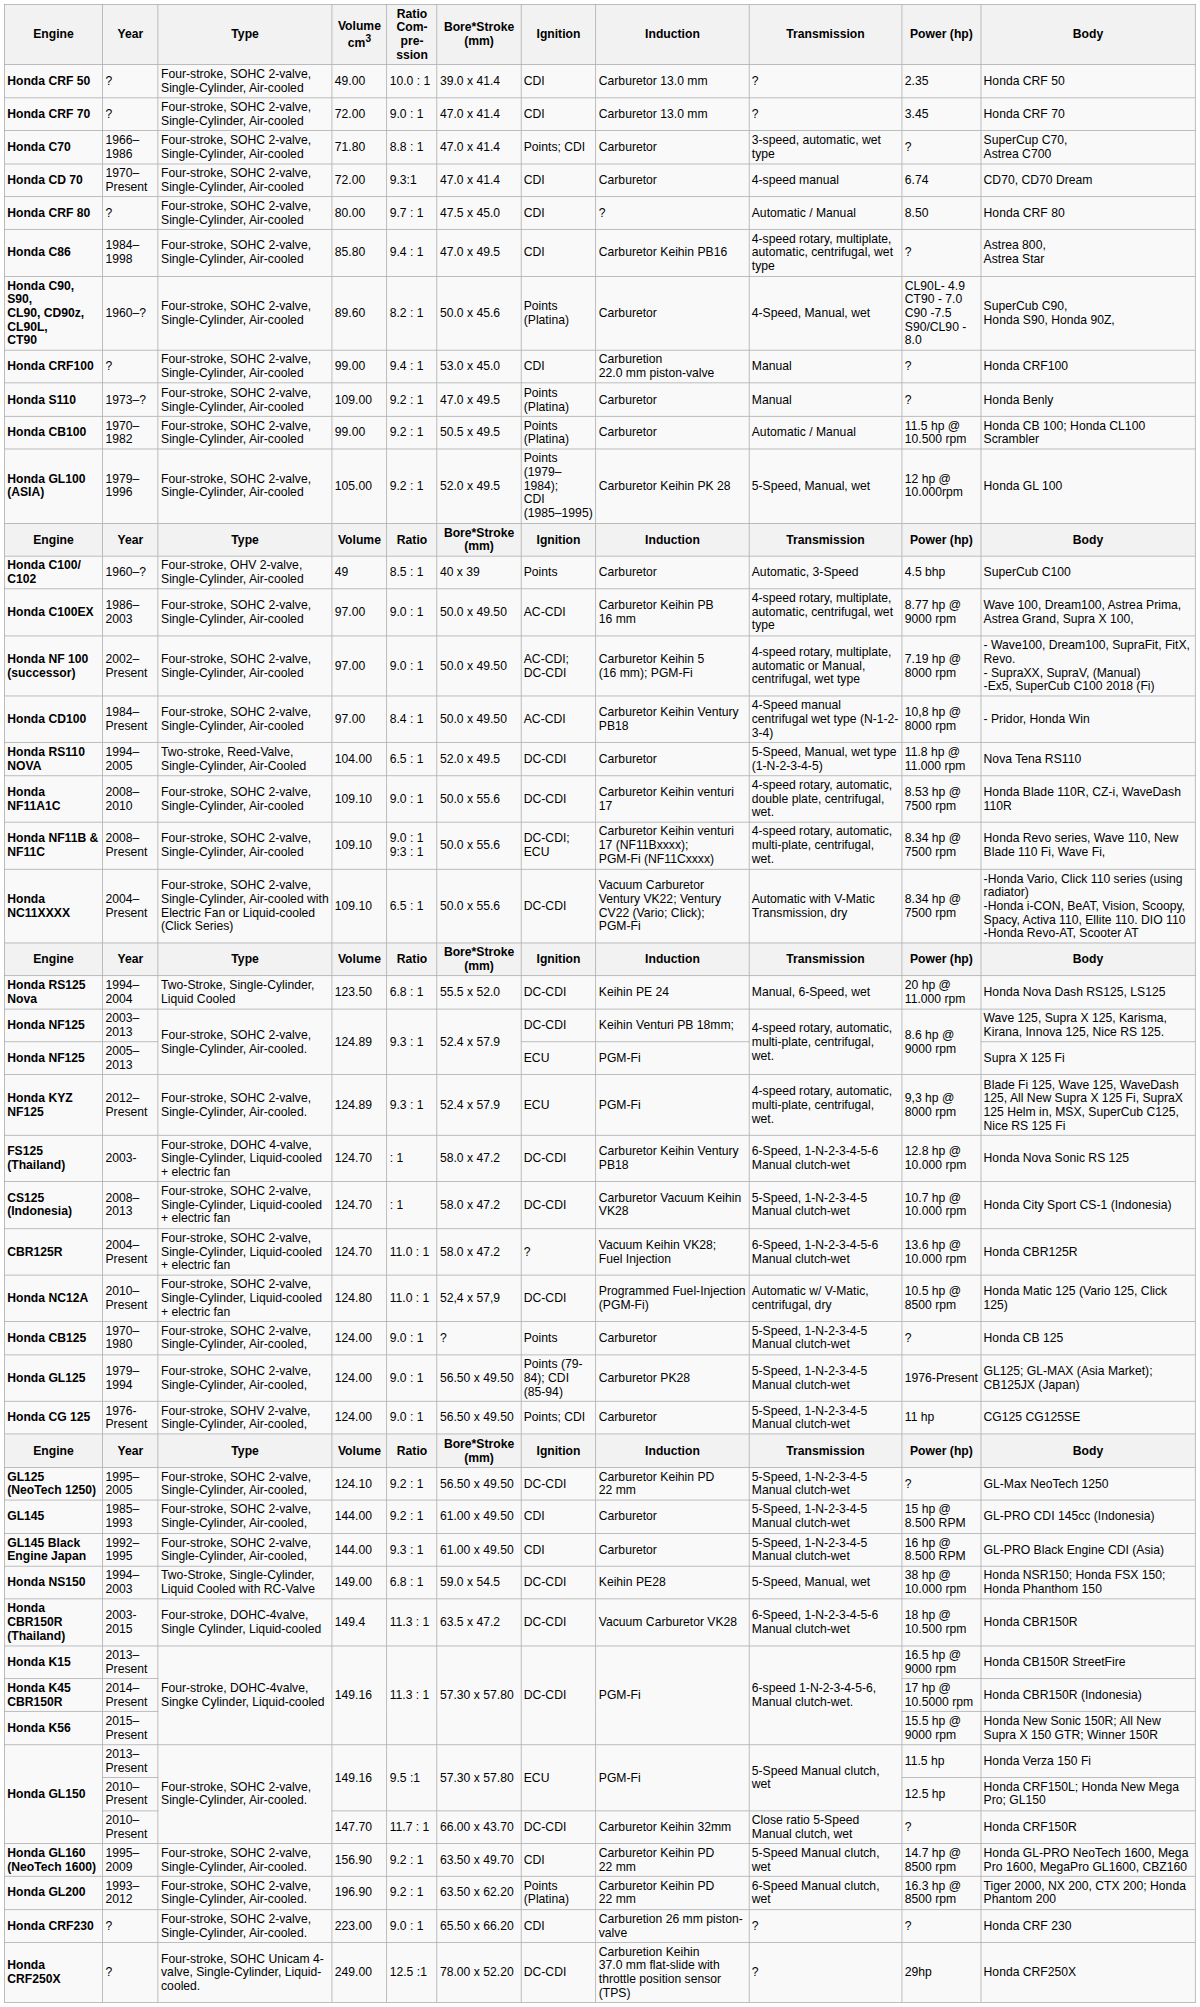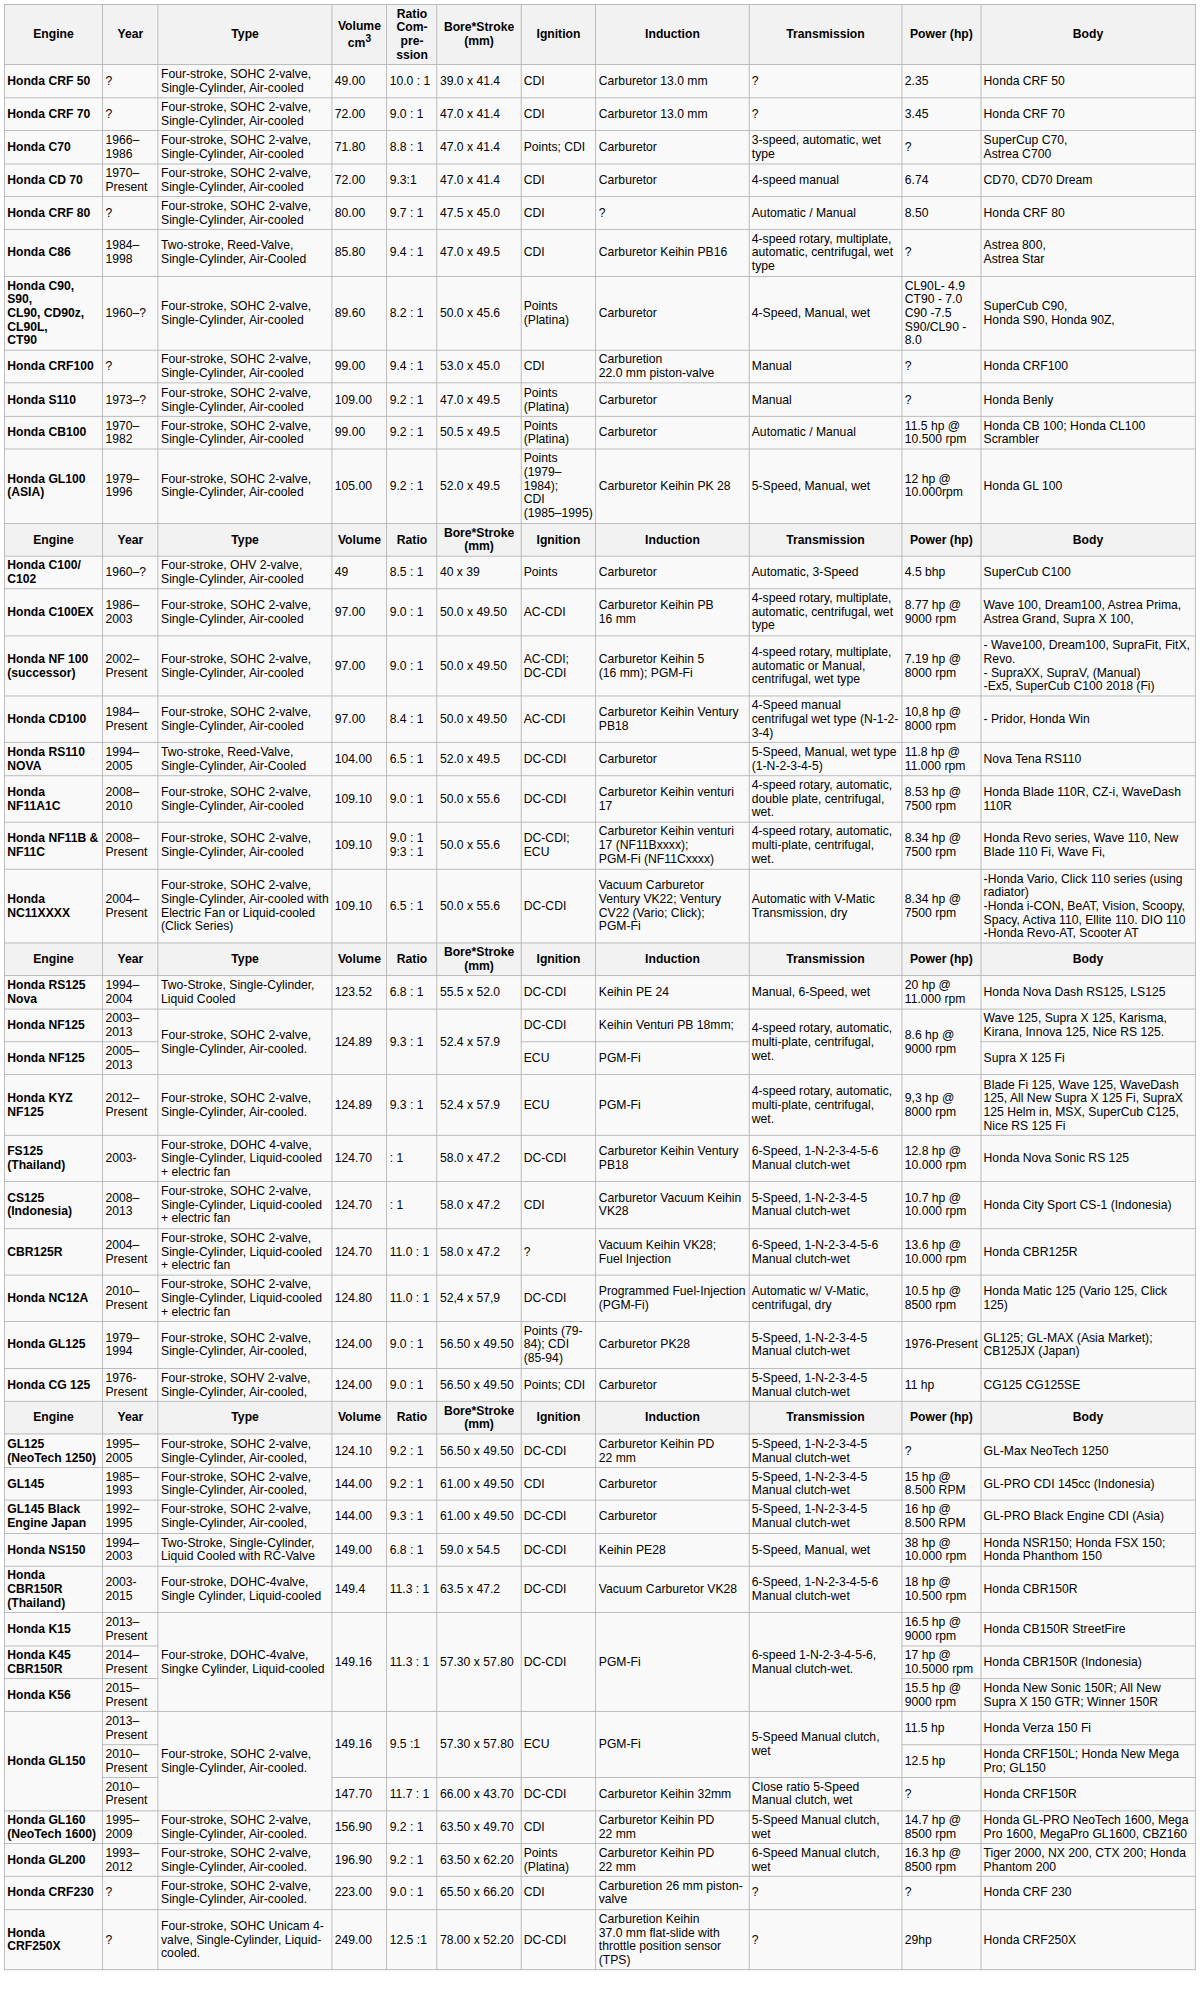Honda C86 | Type: Four-stroke, SOHC 2-valve, Single-Cylinder, Air-cooled -> Two-stroke, Reed-Valve, Single-Cylinder, Air-Cooled
Honda RS125 Nova | Volume cm3: 123.50 -> 123.52
CS125 (Indonesia) | Ignition: DC-CDI -> CDI
- row: Honda CB125 | 1970–1980 | Four-stroke, SOHC 2-valve, Single-Cylinder, Air-cooled, | 124.00 | 9.0 : 1 | ? | Points | Carburetor | 5-Speed, 1-N-2-3-4-5 Manual clutch-wet | ? | Honda CB 125
GL145 Black Engine Japan | Ignition: CDI -> DC-CDI
